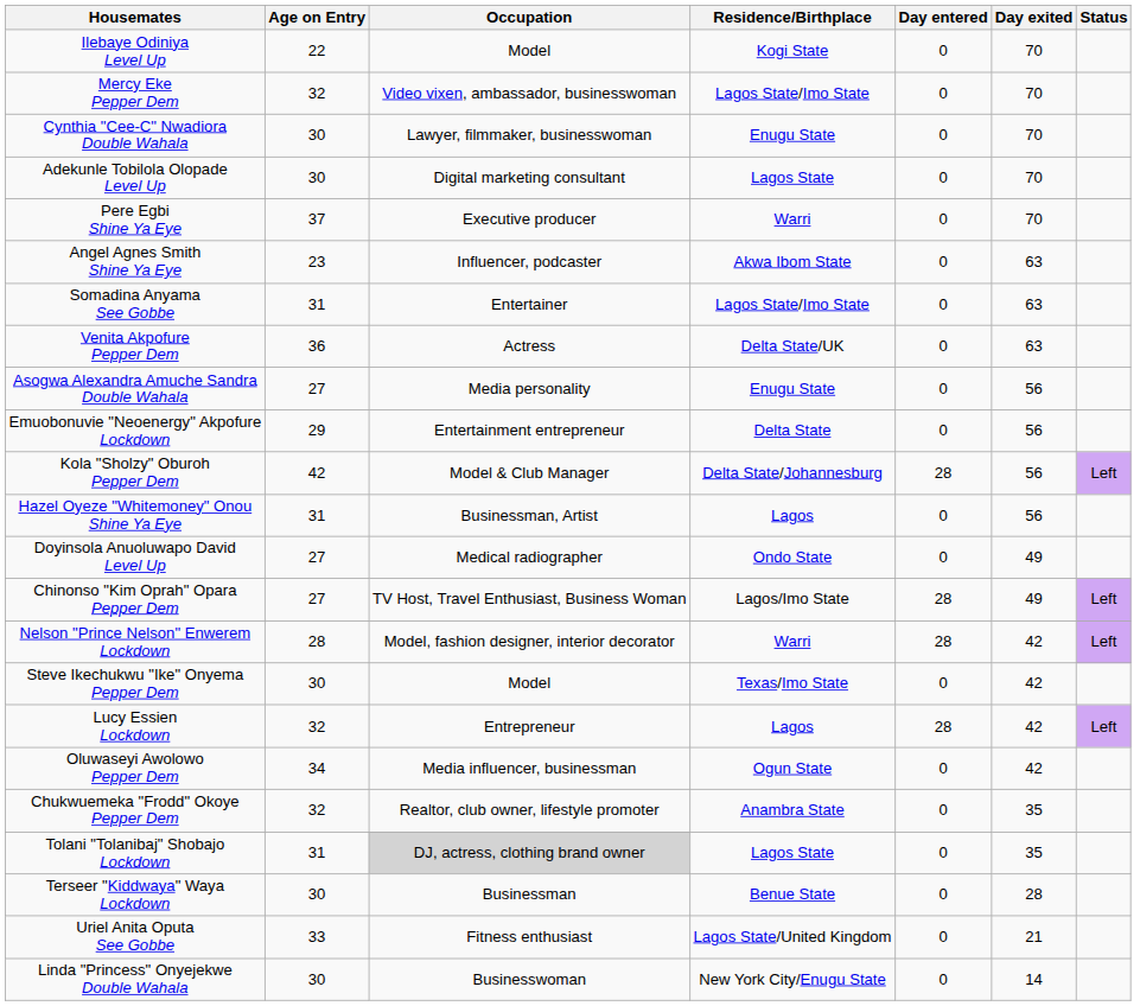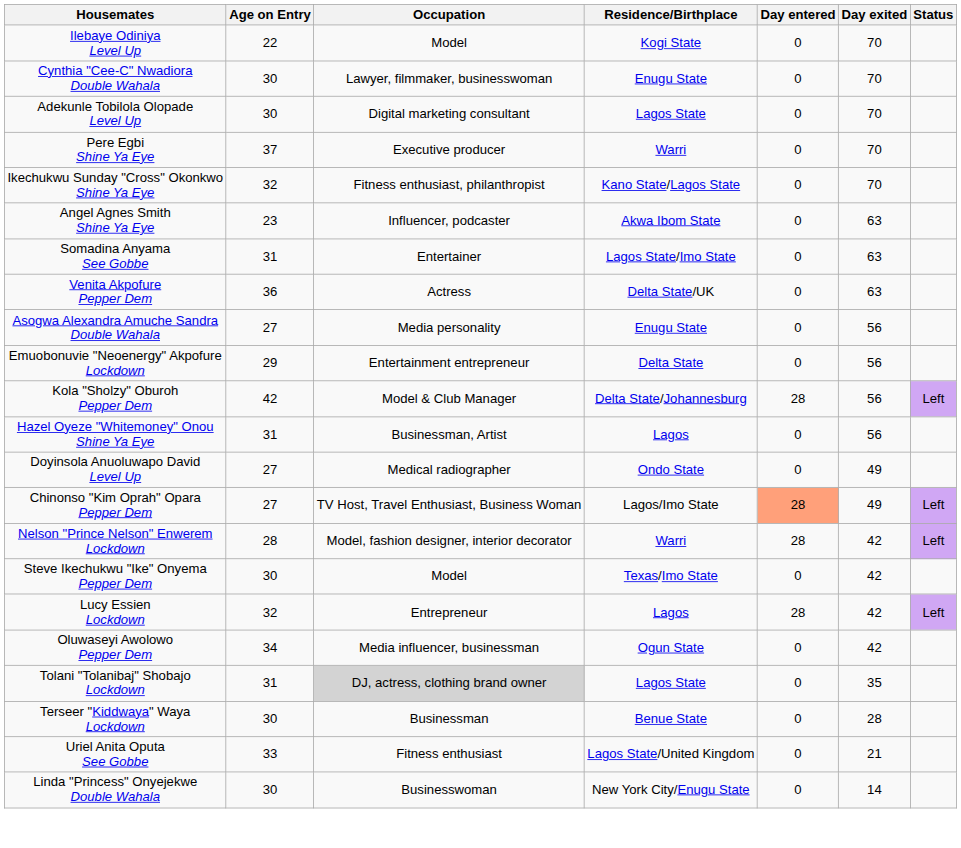- row: Mercy Eke Pepper Dem | 32 | Video vixen, ambassador, businesswoman | Lagos State/Imo State | 0 | 70
+ row: Ikechukwu Sunday "Cross" Okonkwo Shine Ya Eye | 32 | Fitness enthusiast, philanthropist | Kano State/Lagos State | 0 | 70
Chinonso "Kim Oprah" Opara Pepper Dem | Day entered: no background -> lightsalmon background
- row: Chukwuemeka "Frodd" Okoye Pepper Dem | 32 | Realtor, club owner, lifestyle promoter | Anambra State | 0 | 35
